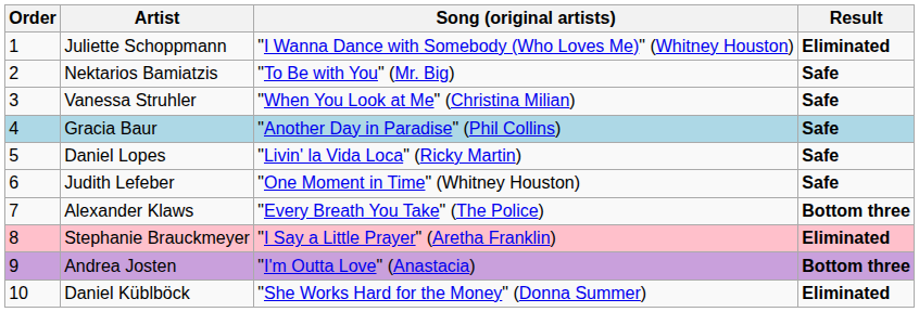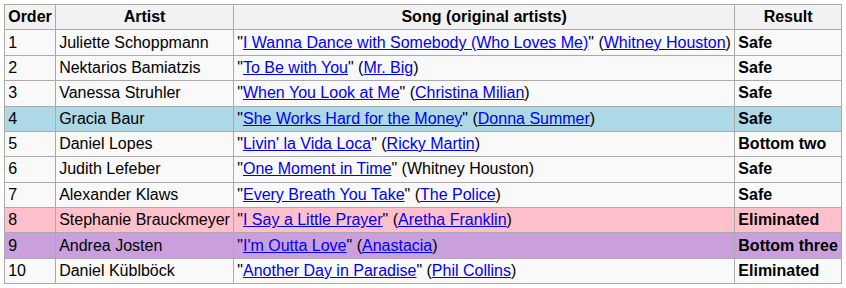Juliette Schoppmann | Result: Eliminated -> Safe
Gracia Baur | Song (original artists): "Another Day in Paradise" (Phil Collins) -> "She Works Hard for the Money" (Donna Summer)
Daniel Lopes | Result: Safe -> Bottom two
Alexander Klaws | Result: Bottom three -> Safe
Daniel Küblböck | Song (original artists): "She Works Hard for the Money" (Donna Summer) -> "Another Day in Paradise" (Phil Collins)
